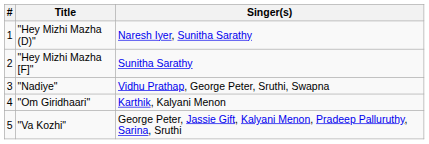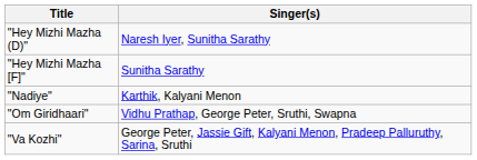- column: # | 1 | 2 | 3 | 4 | 5
"Nadiye" | Singer(s): Vidhu Prathap, George Peter, Sruthi, Swapna -> Karthik, Kalyani Menon
"Om Giridhaari" | Singer(s): Karthik, Kalyani Menon -> Vidhu Prathap, George Peter, Sruthi, Swapna
